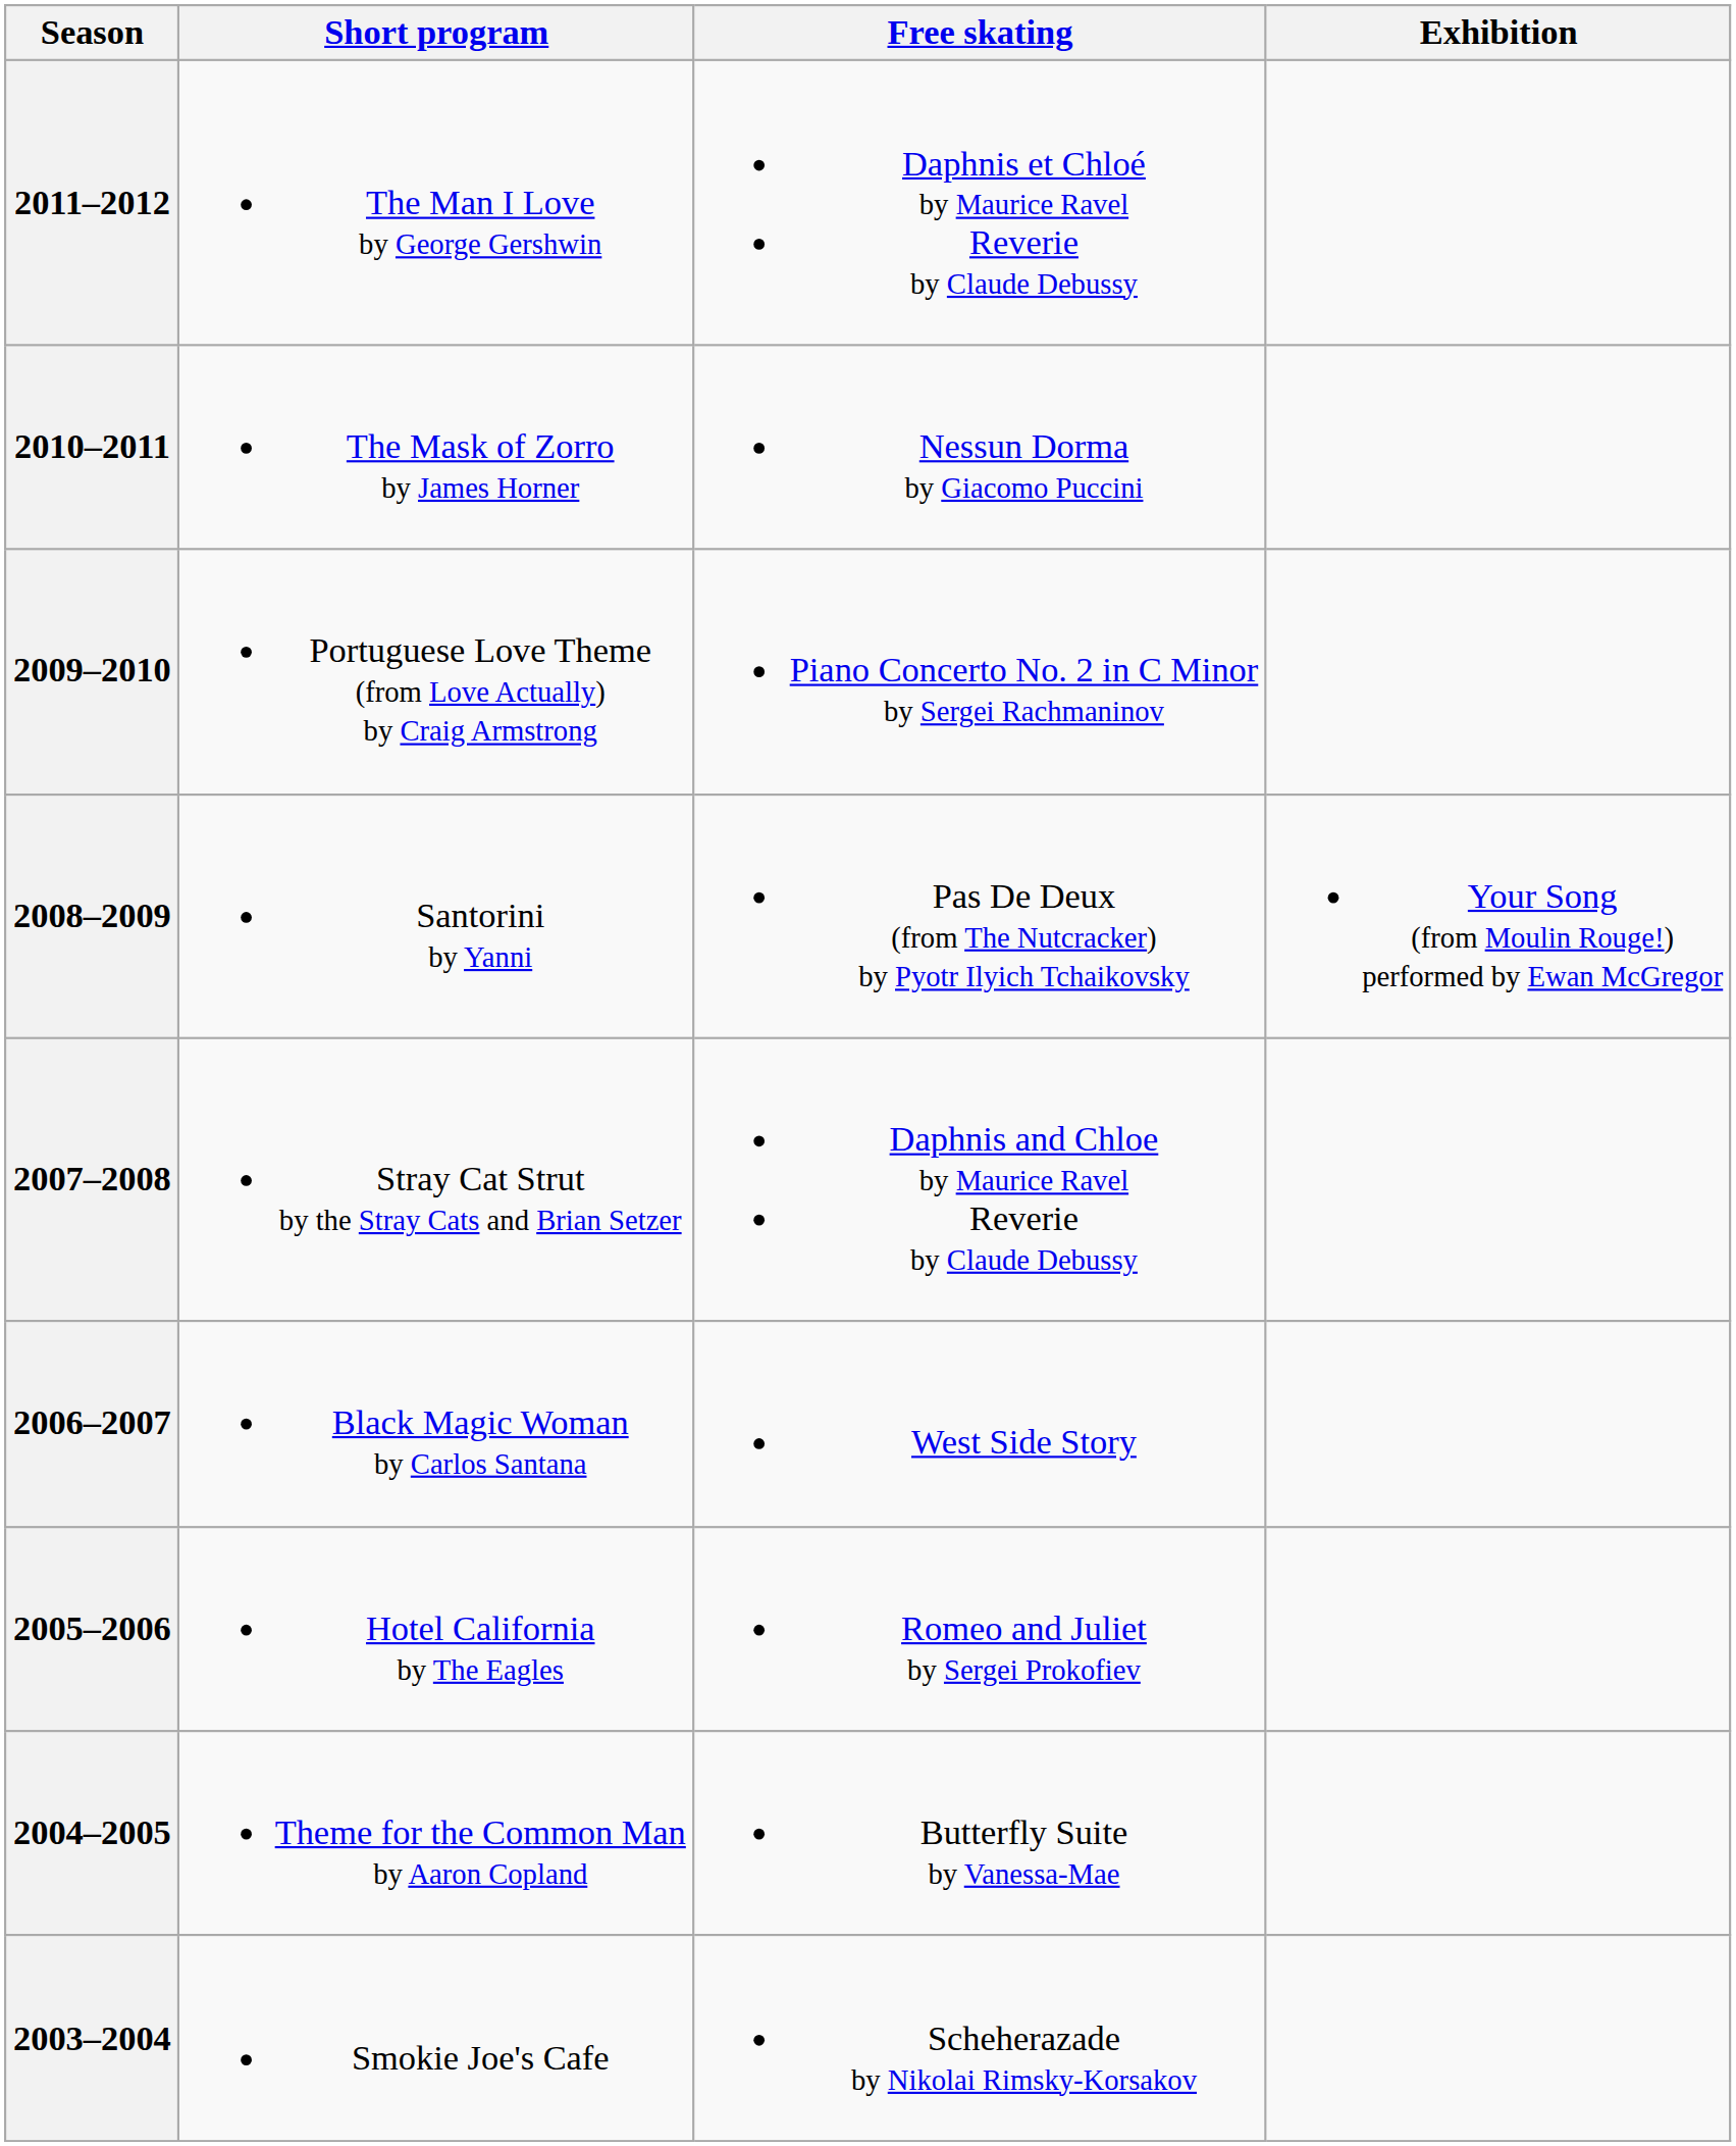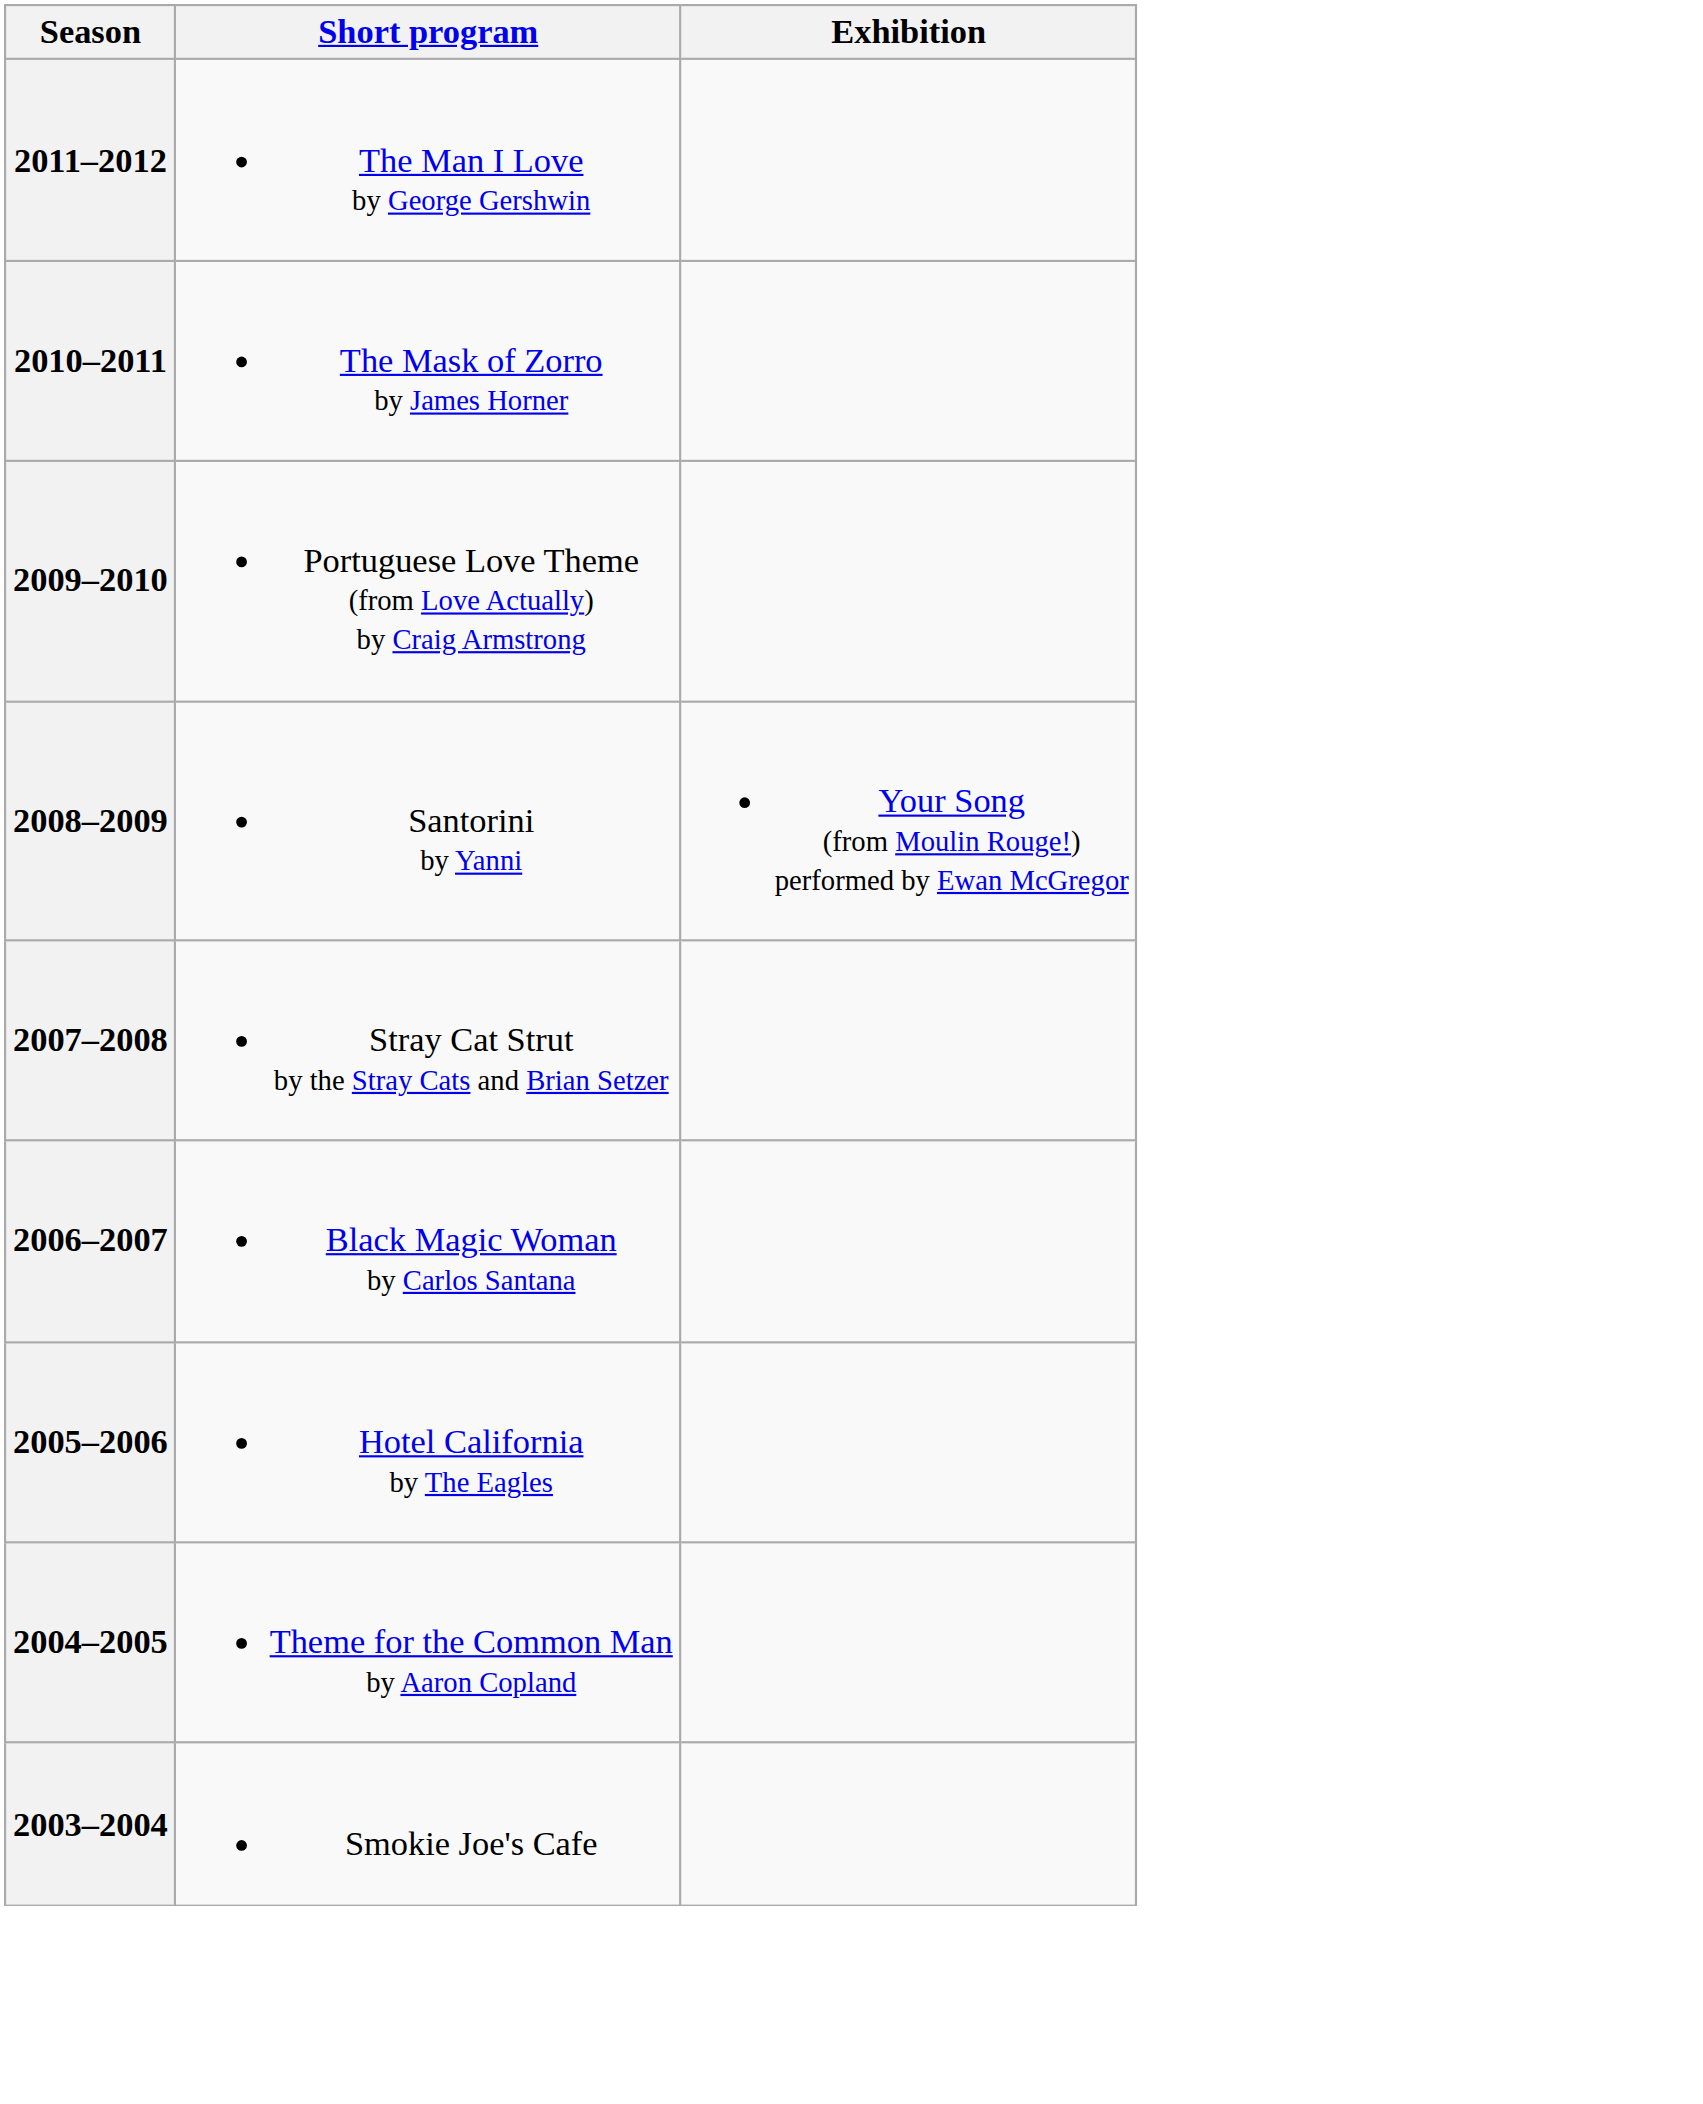- column: Free skating | Daphnis et Chloé by Maurice Ravel Reverie by Claude Debussy | Nessun Dorma by Giacomo Puccini | Piano Concerto No. 2 in C Minor by Sergei Rachmaninov | Pas De Deux (from The Nutcracker) by Pyotr Ilyich Tchaikovsky | Daphnis and Chloe by Maurice Ravel Reverie by Claude Debussy | West Side Story | Romeo and Juliet by Sergei Prokofiev | Butterfly Suite by Vanessa-Mae | Scheherazade by Nikolai Rimsky-Korsakov
